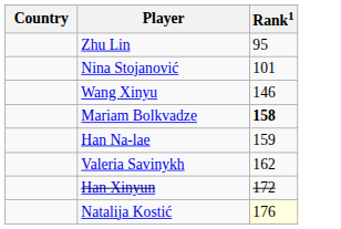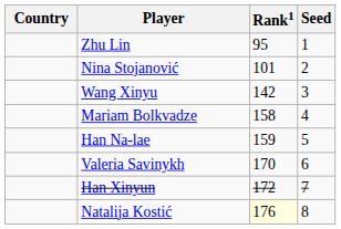+ column: Seed | 1 | 2 | 3 | 4 | 5 | 6 | 7 | 8
Wang Xinyu | Rank1: 146 -> 142
Mariam Bolkvadze | Rank1: bold -> normal
Valeria Savinykh | Rank1: 162 -> 170
